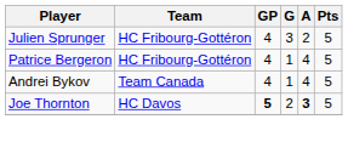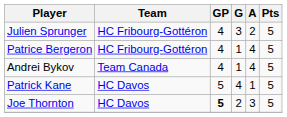+ row: Patrick Kane | HC Davos | 5 | 4 | 1 | 5
Joe Thornton | A: bold -> normal
